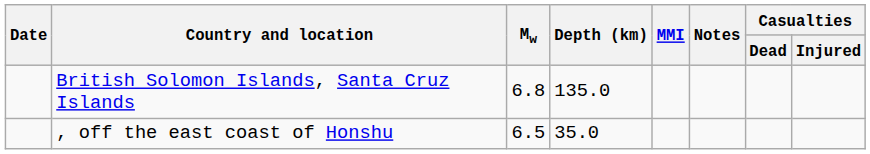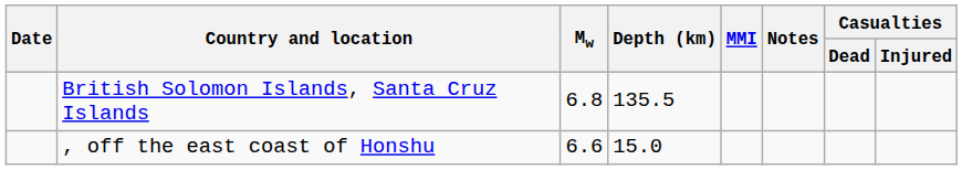British Solomon Islands, Santa Cruz Islands | Depth (km): 135.0 -> 135.5
, off the east coast of Honshu | Mw: 6.5 -> 6.6
, off the east coast of Honshu | Depth (km): 35.0 -> 15.0
